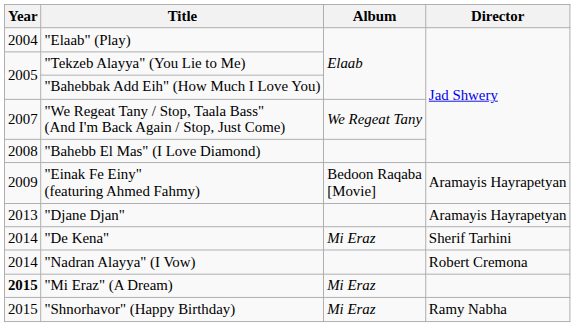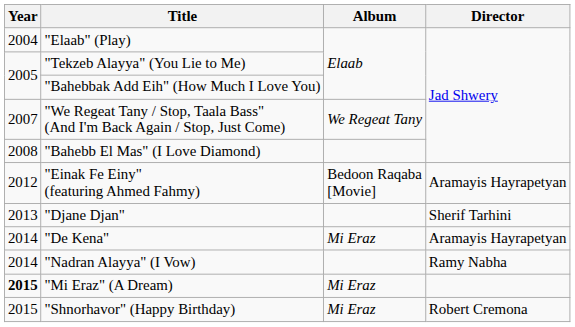"Einak Fe Einy" (featuring Ahmed Fahmy) | Year: 2009 -> 2012
"Djane Djan" | Director: Aramayis Hayrapetyan -> Sherif Tarhini
"De Kena" | Director: Sherif Tarhini -> Aramayis Hayrapetyan
"Nadran Alayya" (I Vow) | Director: Robert Cremona -> Ramy Nabha
"Shnorhavor" (Happy Birthday) | Director: Ramy Nabha -> Robert Cremona
